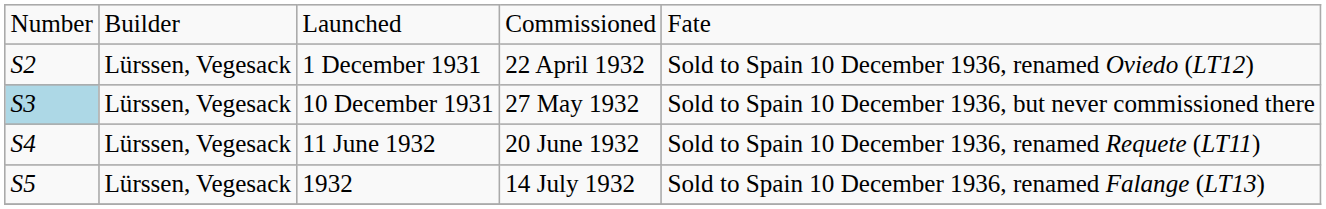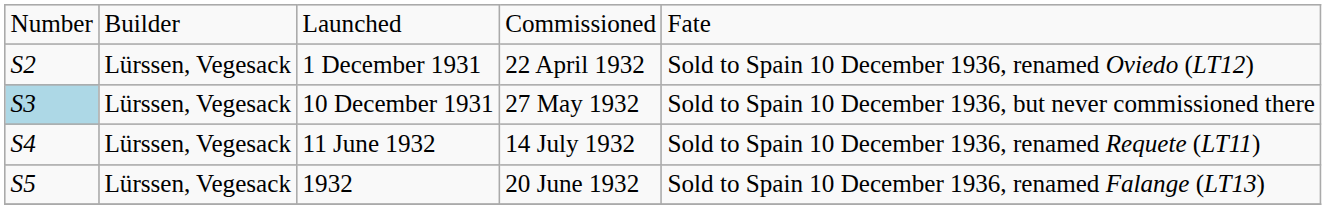11 June 1932 | column 4: 20 June 1932 -> 14 July 1932
1932 | column 4: 14 July 1932 -> 20 June 1932
